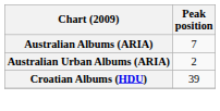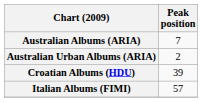+ row: Italian Albums (FIMI) | 57
